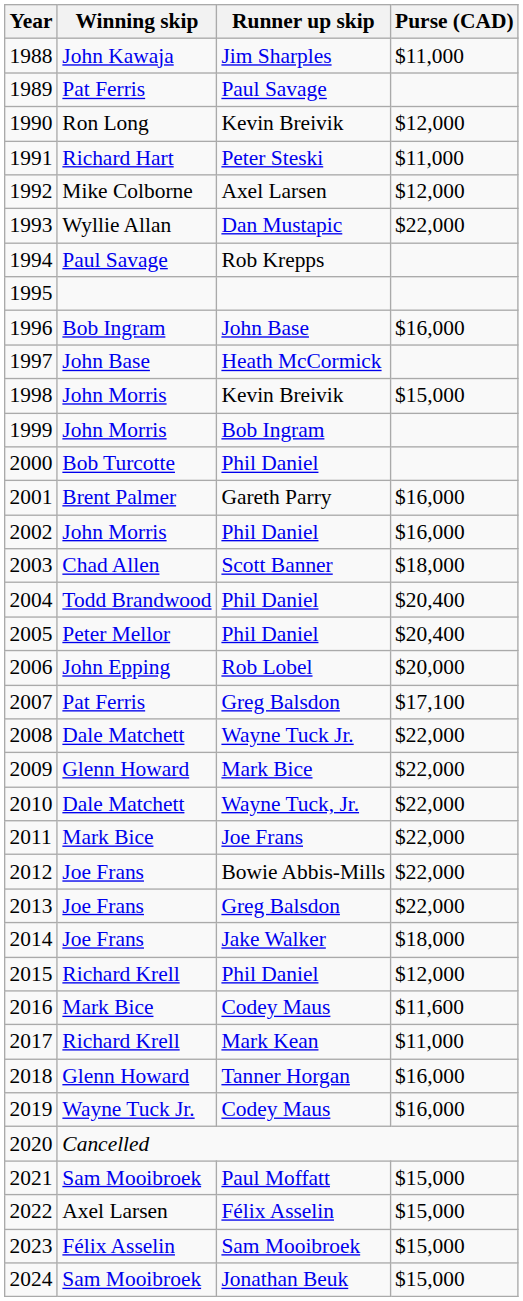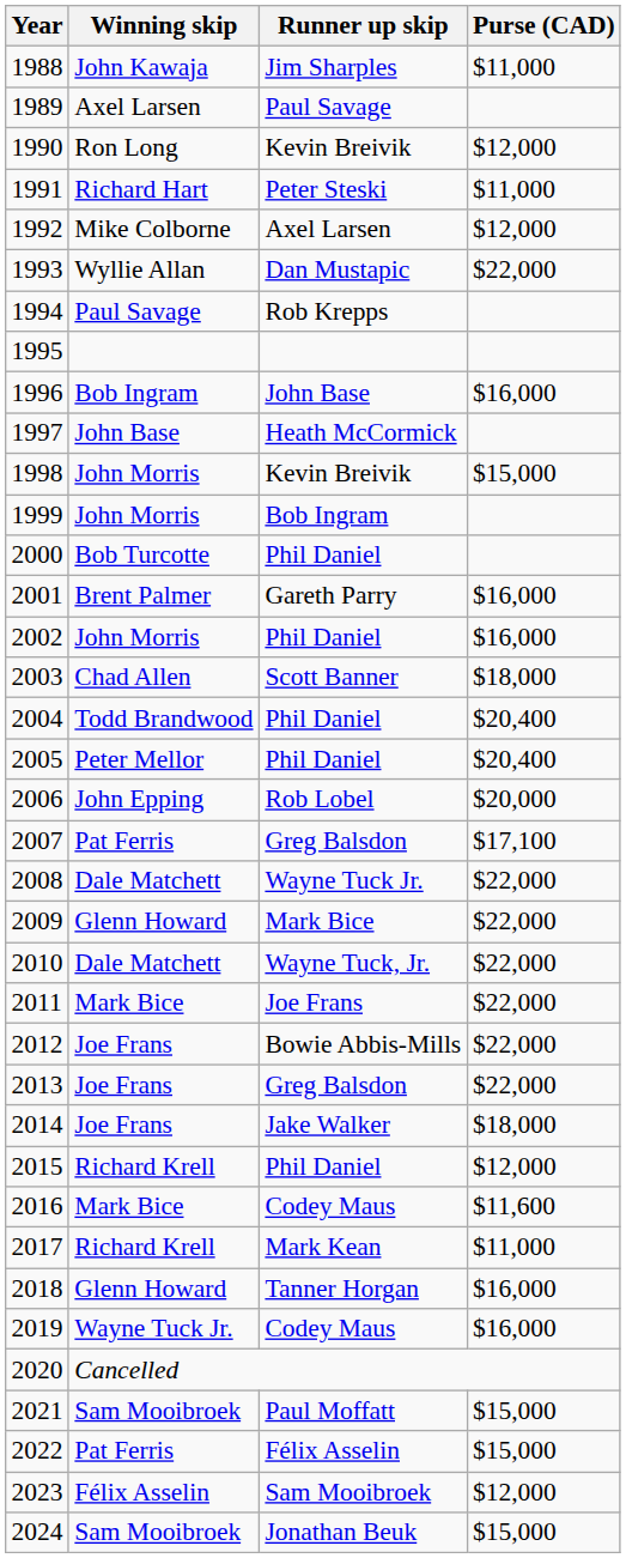1989 | Winning skip: Pat Ferris -> Axel Larsen
2022 | Winning skip: Axel Larsen -> Pat Ferris
2023 | Purse (CAD): $15,000 -> $12,000
